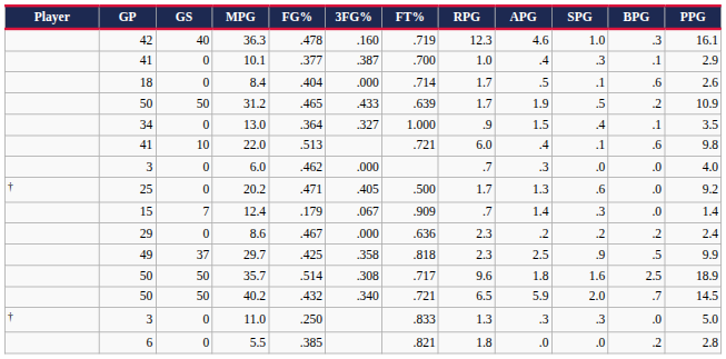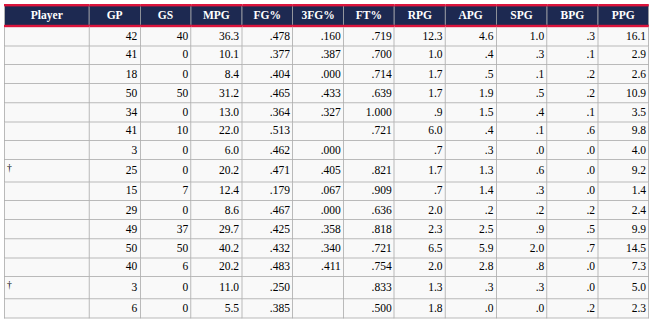8.4 | BPG: .6 -> .2
25 / 20.2 | FT%: .500 -> .821
8.6 | RPG: 2.3 -> 2.0
- row: 50 | 50 | 35.7 | .514 | .308 | .717 | 9.6 | 1.8 | 1.6 | 2.5 | 18.9
+ row: 40 | 6 | 20.2 | .483 | .411 | .754 | 2.0 | 2.8 | .8 | .0 | 7.3
5.5 | FT%: .821 -> .500
5.5 | PPG: 2.8 -> 2.3
